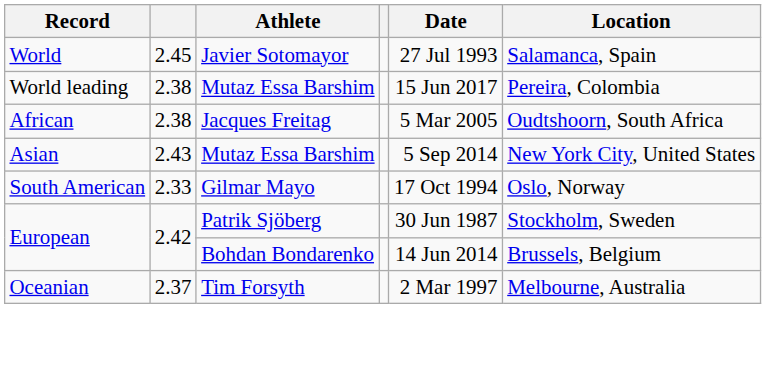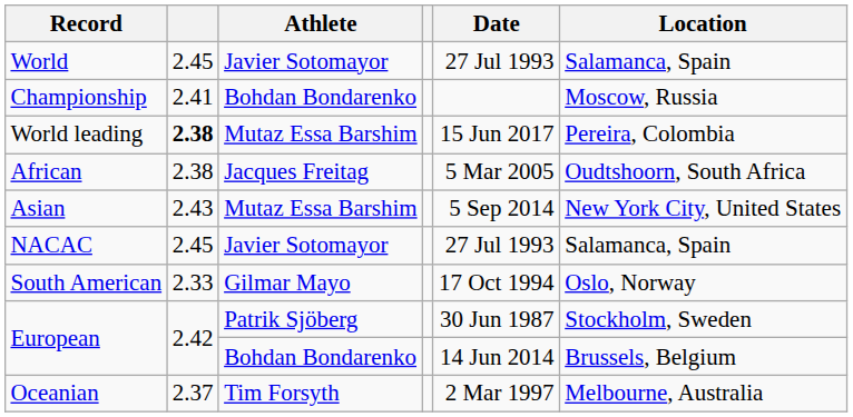+ row: Championship | 2.41 | Bohdan Bondarenko | Moscow, Russia
World leading | column 2: normal -> bold
+ row: NACAC | 2.45 | Javier Sotomayor | 27 Jul 1993 | Salamanca, Spain
